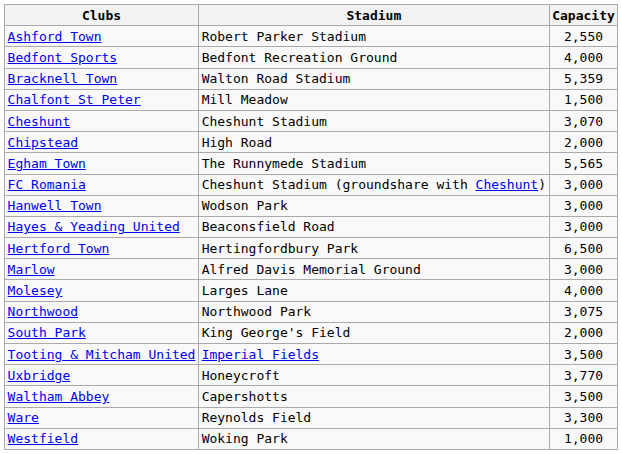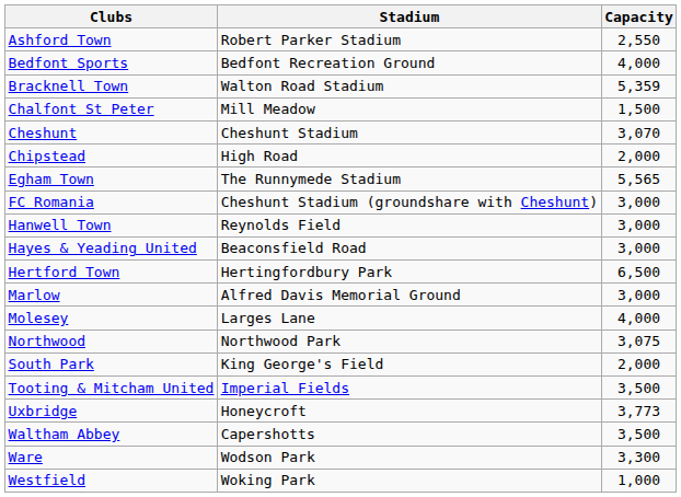Hanwell Town | Stadium: Wodson Park -> Reynolds Field
Uxbridge | Capacity: 3,770 -> 3,773
Ware | Stadium: Reynolds Field -> Wodson Park
